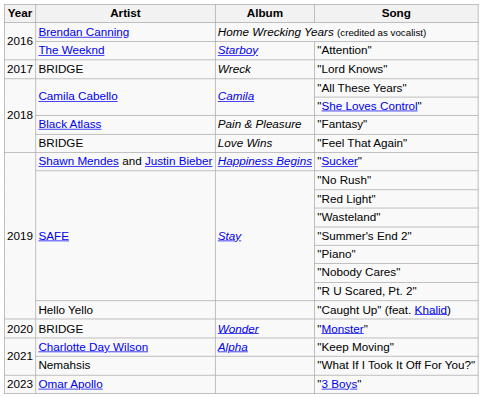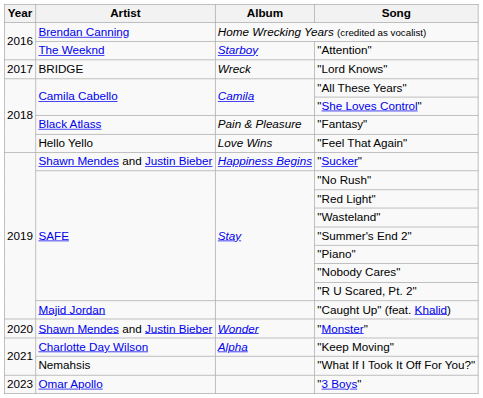"Feel That Again" | Artist: BRIDGE -> Hello Yello
"Caught Up" (feat. Khalid) | Artist: Hello Yello -> Majid Jordan
"Monster" | Artist: BRIDGE -> Shawn Mendes and Justin Bieber
